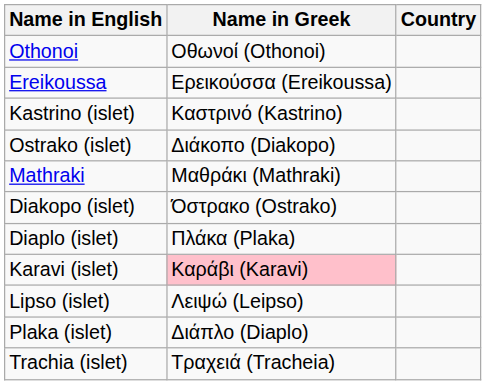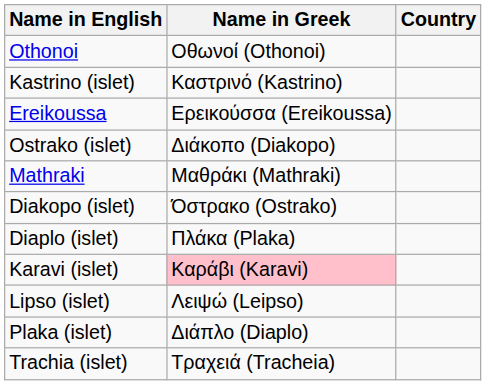rows swapped: Ereikoussa <-> Kastrino (islet)
